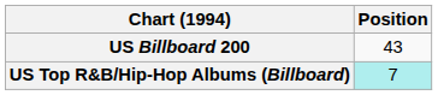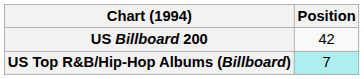US Billboard 200 | Position: 43 -> 42
